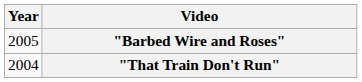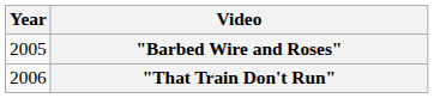"That Train Don't Run" | Year: 2004 -> 2006
